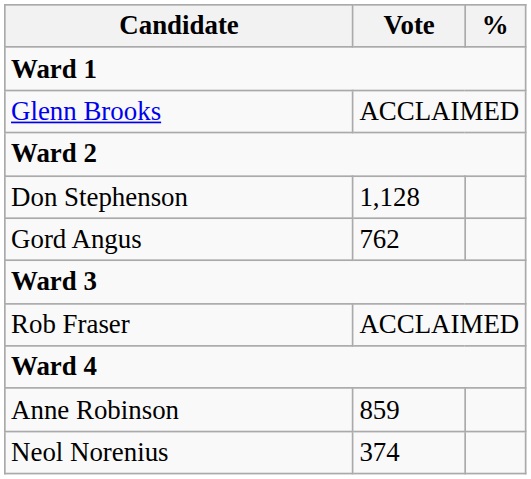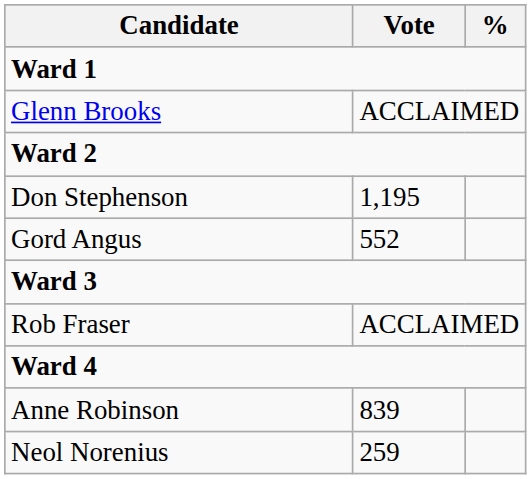Don Stephenson | Vote: 1,128 -> 1,195
Gord Angus | Vote: 762 -> 552
Anne Robinson | Vote: 859 -> 839
Neol Norenius | Vote: 374 -> 259
